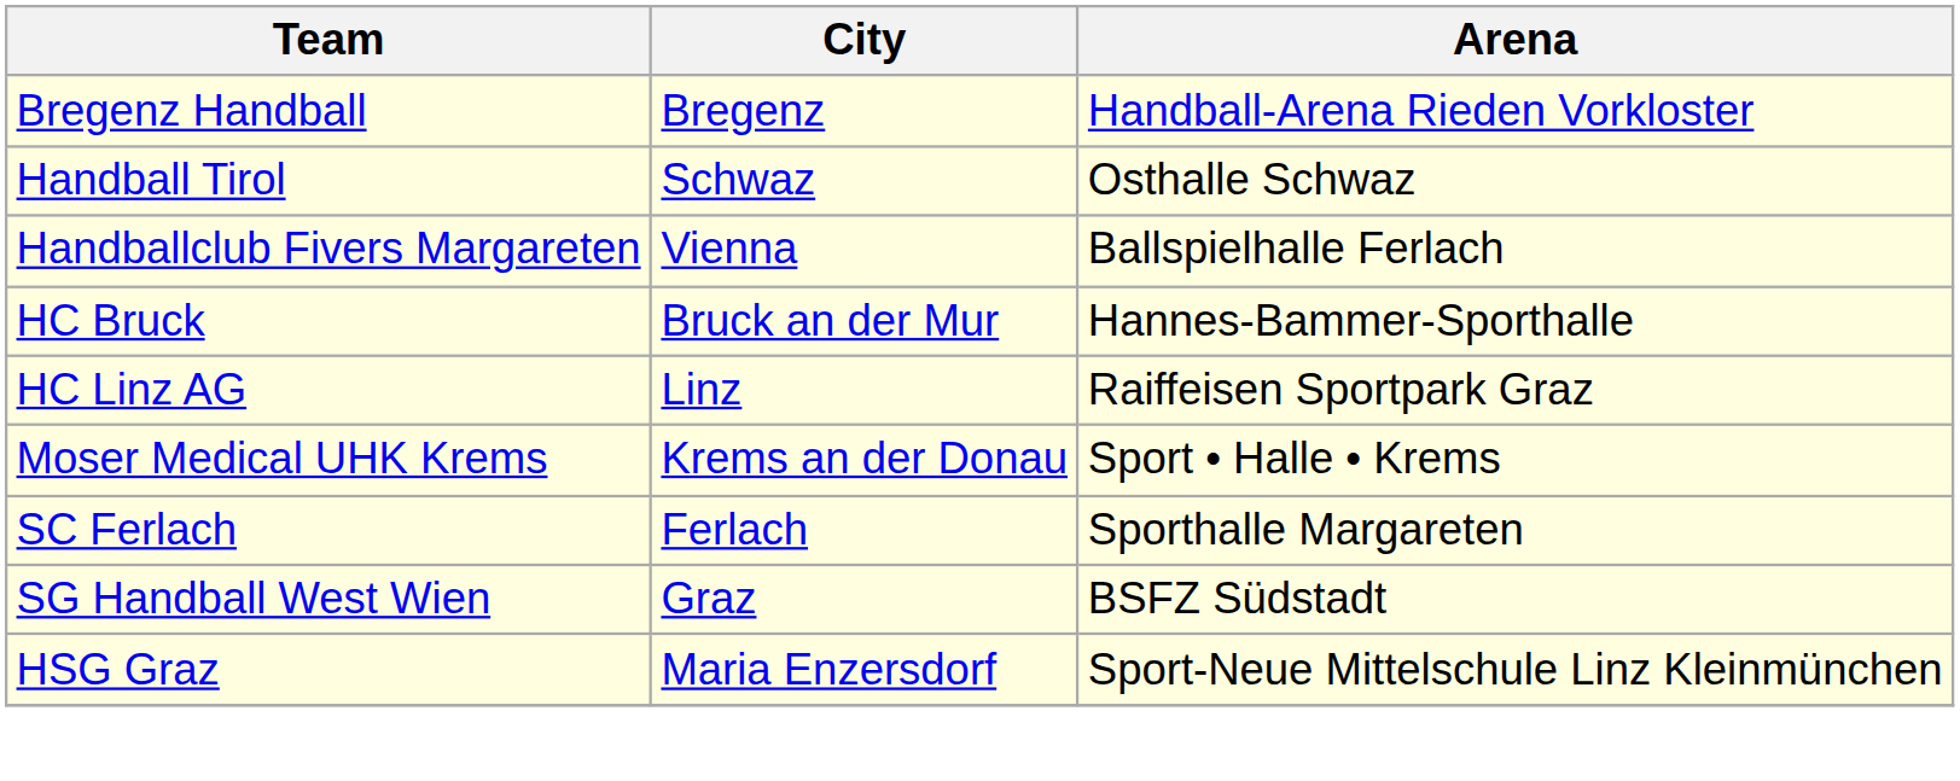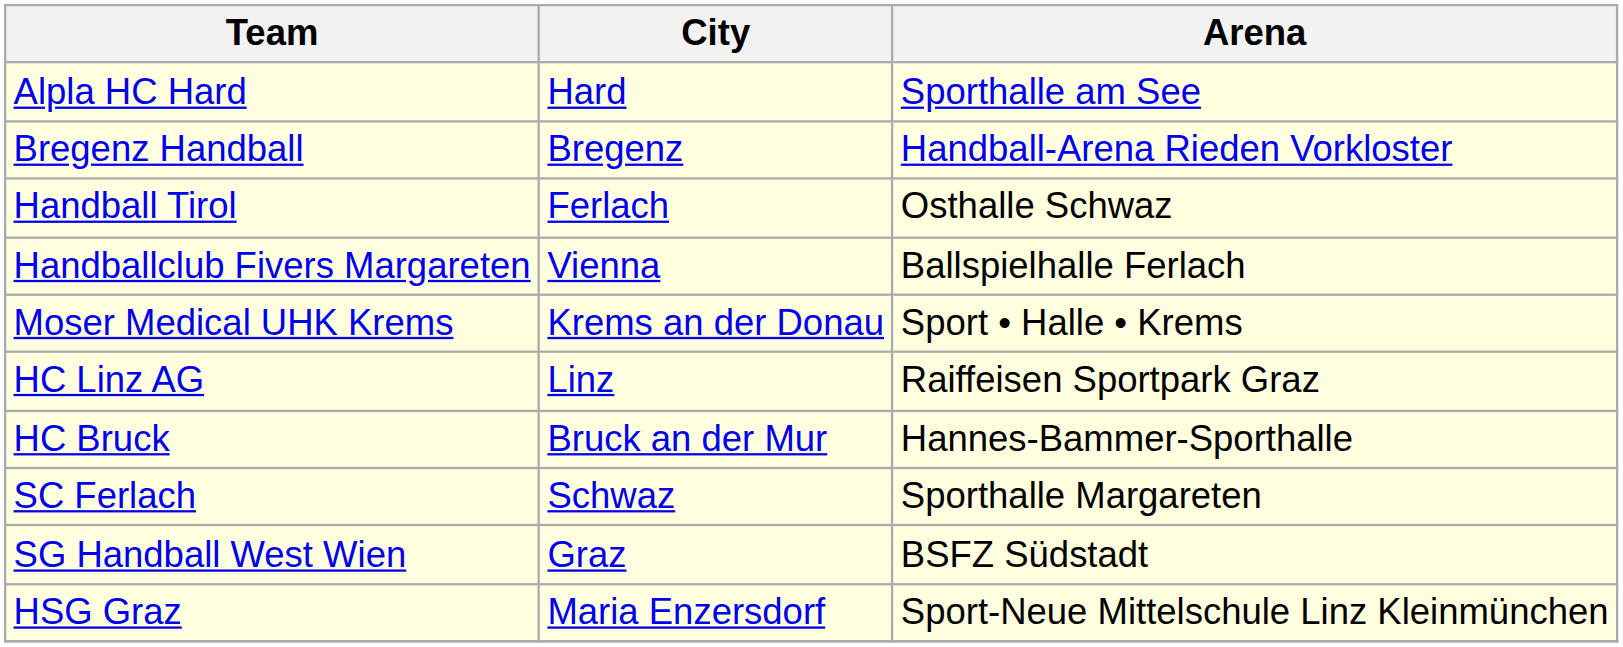+ row: Alpla HC Hard | Hard | Sporthalle am See
Handball Tirol | City: Schwaz -> Ferlach
rows swapped: HC Bruck <-> Moser Medical UHK Krems
SC Ferlach | City: Ferlach -> Schwaz
